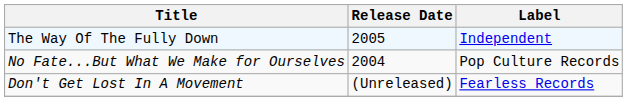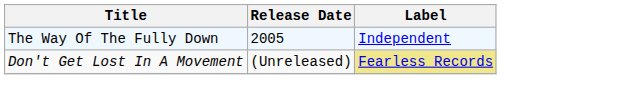- row: No Fate...But What We Make for Ourselves | 2004 | Pop Culture Records
Don't Get Lost In A Movement | Label: no background -> khaki background
